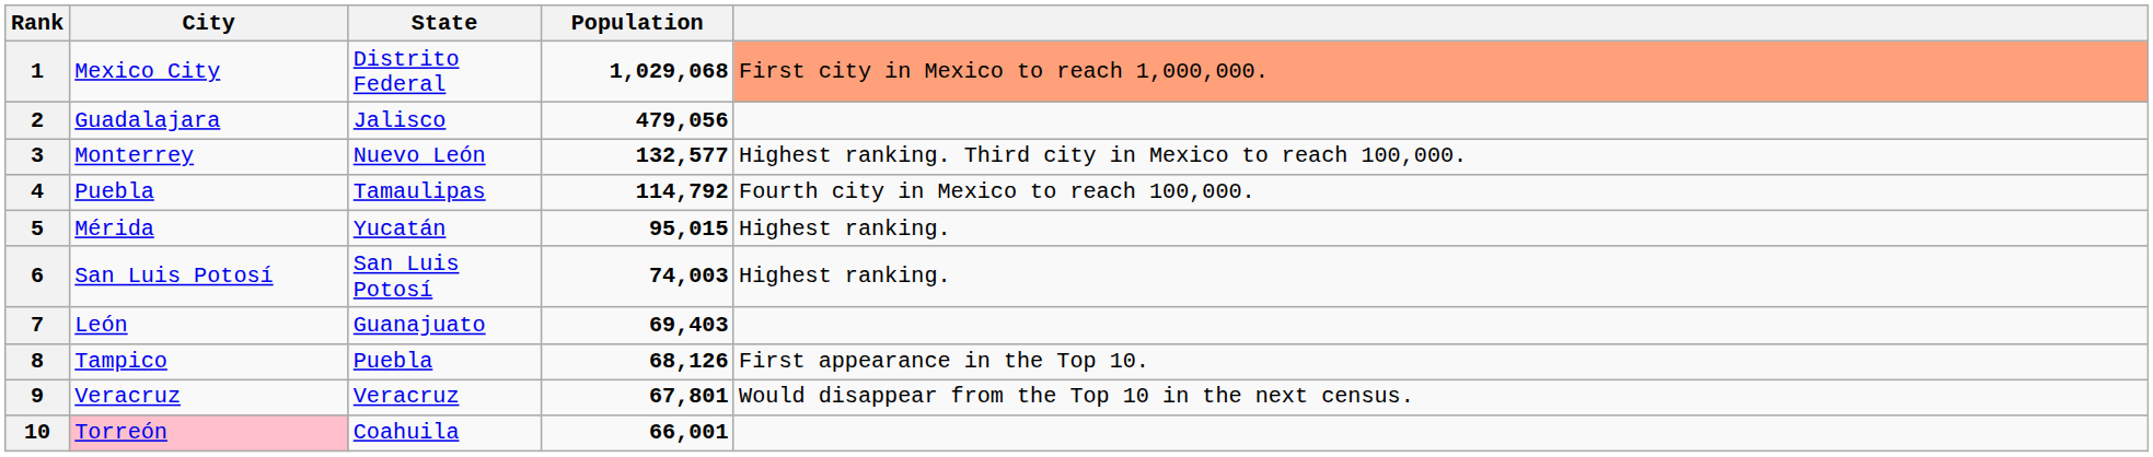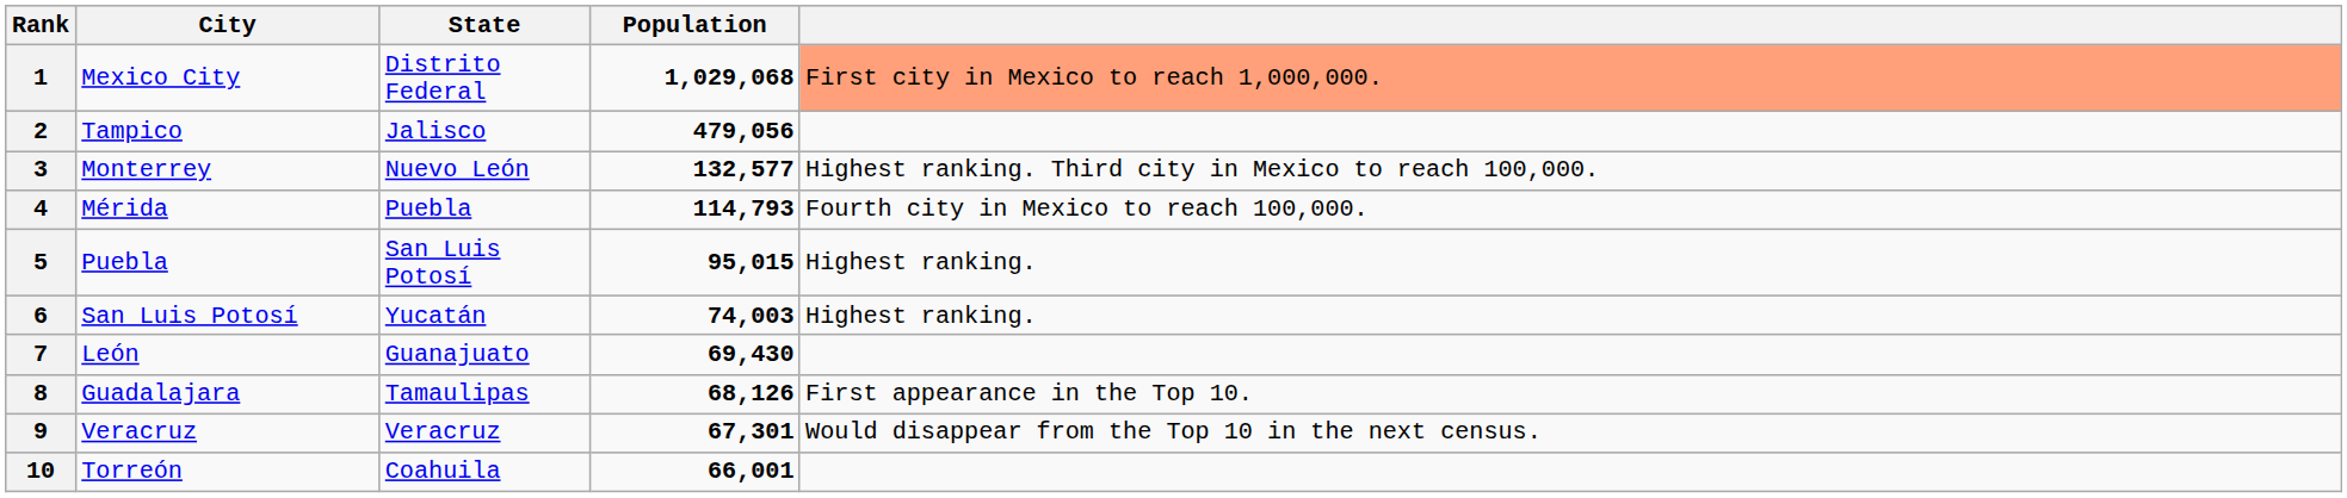2 | City: Guadalajara -> Tampico
4 | City: Puebla -> Mérida
4 | State: Tamaulipas -> Puebla
4 | Population: 114,792 -> 114,793
5 | City: Mérida -> Puebla
5 | State: Yucatán -> San Luis Potosí
6 | State: San Luis Potosí -> Yucatán
7 | Population: 69,403 -> 69,430
8 | City: Tampico -> Guadalajara
8 | State: Puebla -> Tamaulipas
9 | Population: 67,801 -> 67,301
10 | City: pink background -> no background
